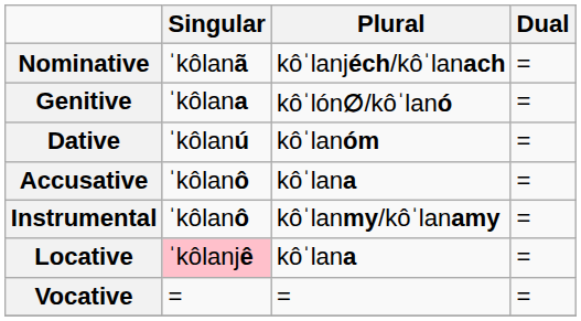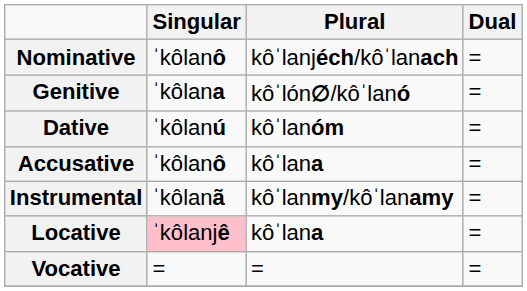Nominative | Singular: ˈkôlanã -> ˈkôlanô
Instrumental | Singular: ˈkôlanô -> ˈkôlanã
